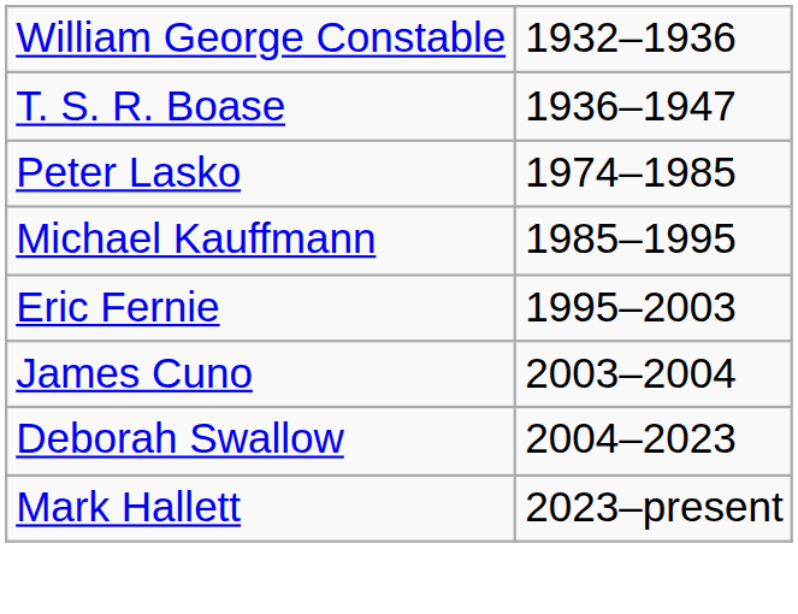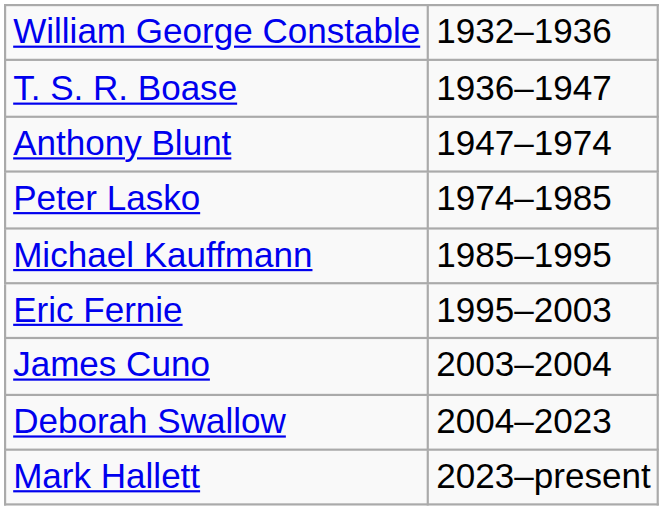+ row: Anthony Blunt | 1947–1974
